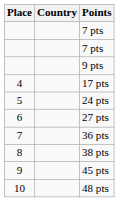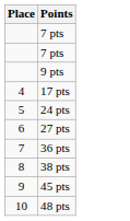- column: Country
